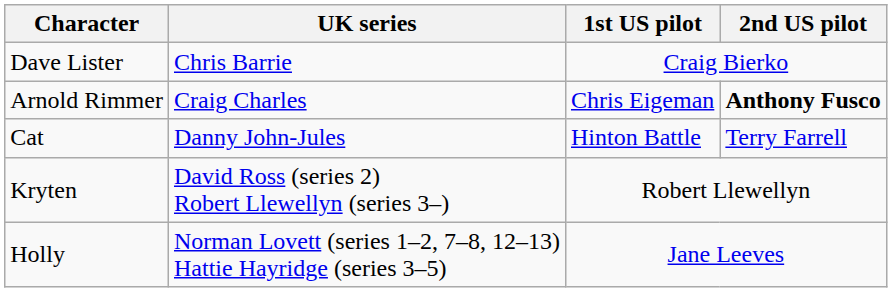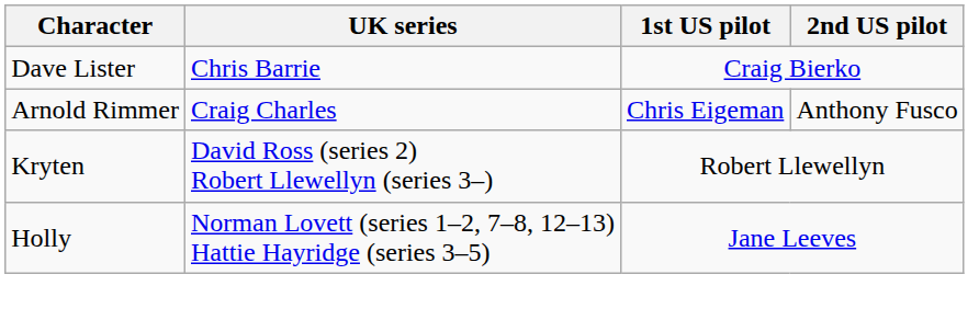Arnold Rimmer | 2nd US pilot: bold -> normal
- row: Cat | Danny John-Jules | Hinton Battle | Terry Farrell
